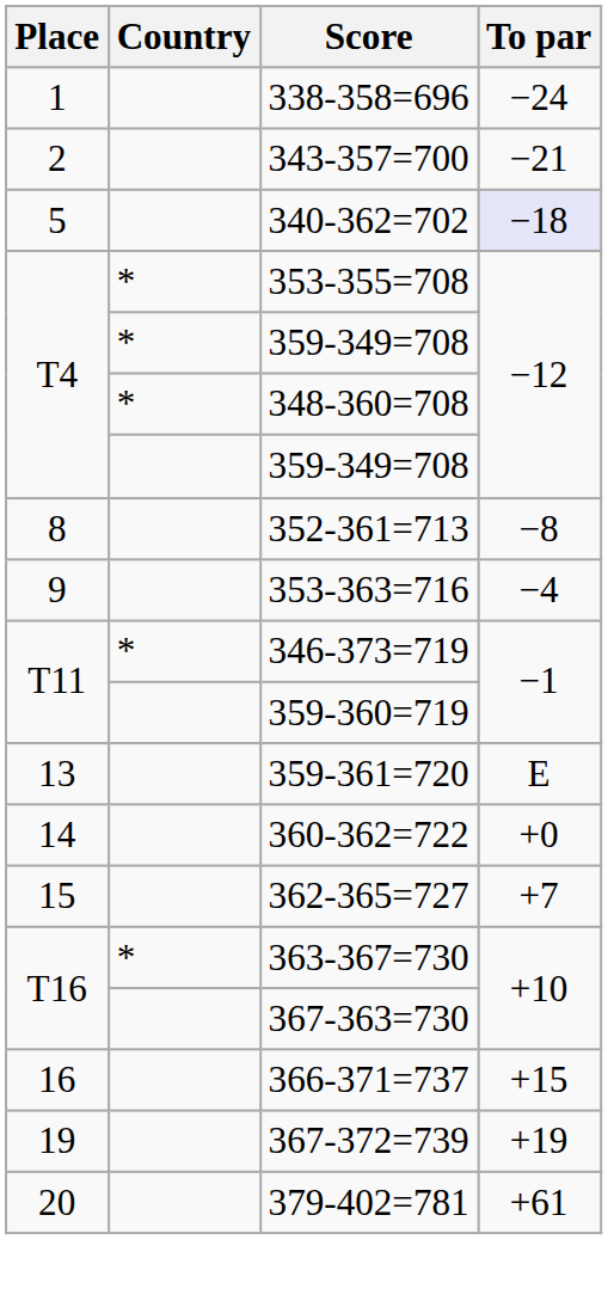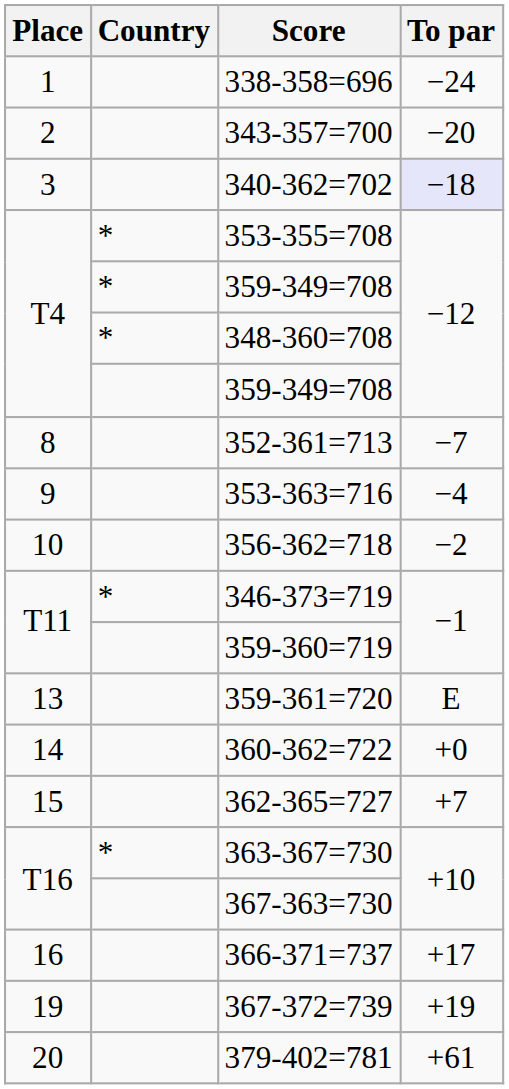343-357=700 | To par: −21 -> −20
340-362=702 | Place: 5 -> 3
352-361=713 | To par: −8 -> −7
+ row: 10 | 356-362=718 | −2
366-371=737 | To par: +15 -> +17
